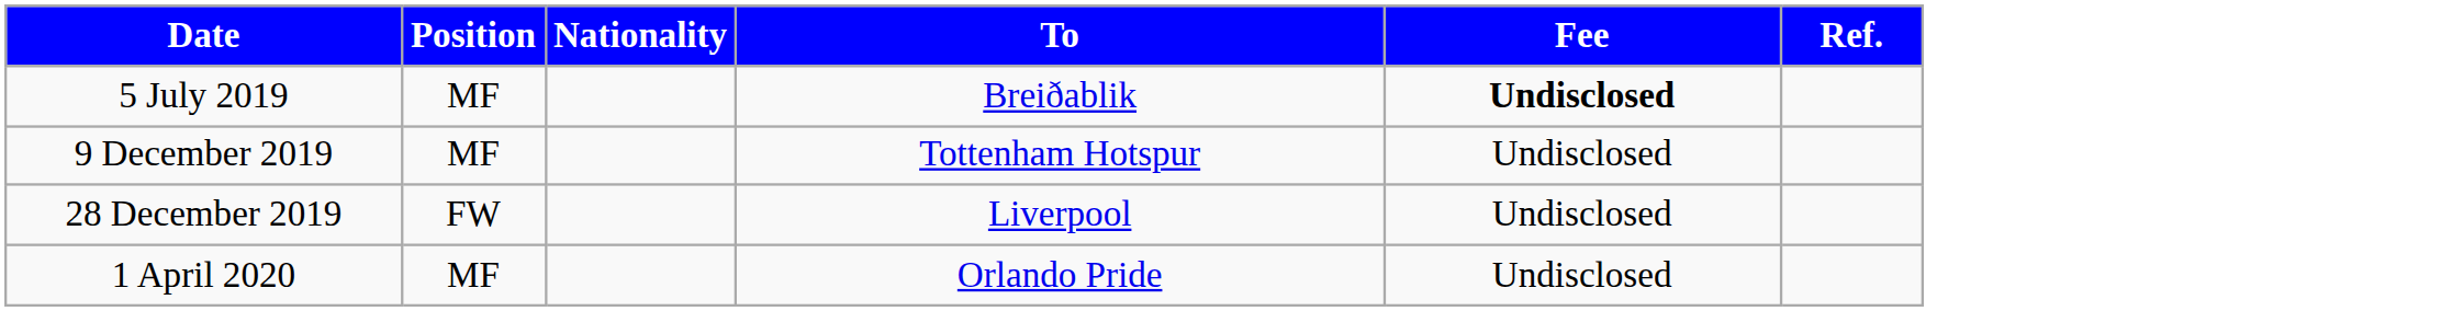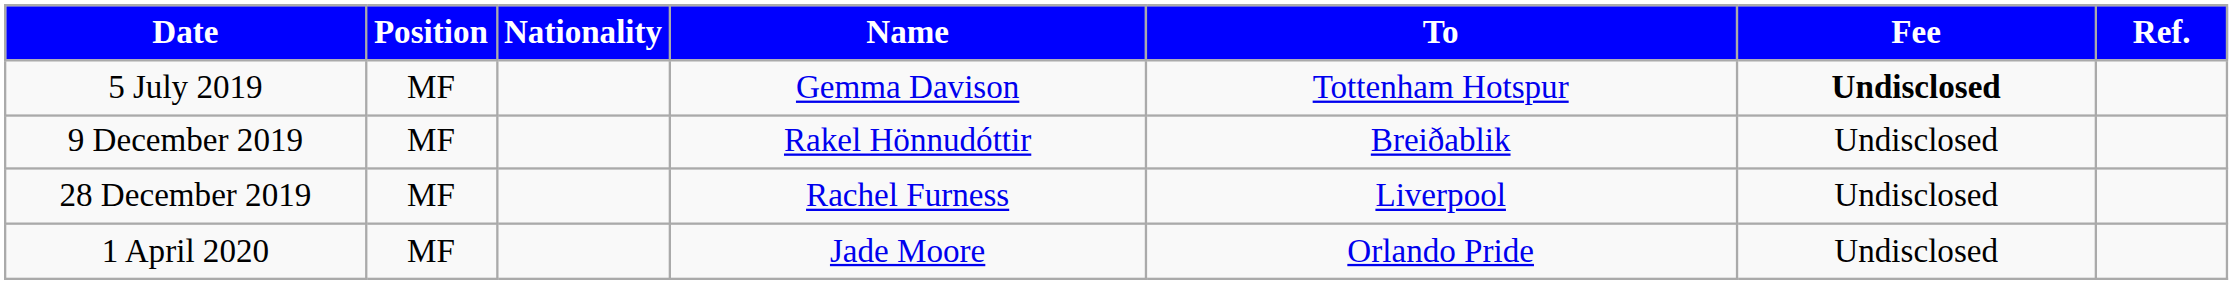+ column: Name | Gemma Davison | Rakel Hönnudóttir | Rachel Furness | Jade Moore
5 July 2019 | To: Breiðablik -> Tottenham Hotspur
9 December 2019 | To: Tottenham Hotspur -> Breiðablik
28 December 2019 | Position: FW -> MF
